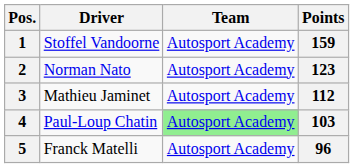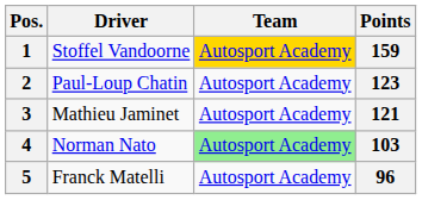1 | Team: no background -> gold background
2 | Driver: Norman Nato -> Paul-Loup Chatin
3 | Points: 112 -> 121
4 | Driver: Paul-Loup Chatin -> Norman Nato
